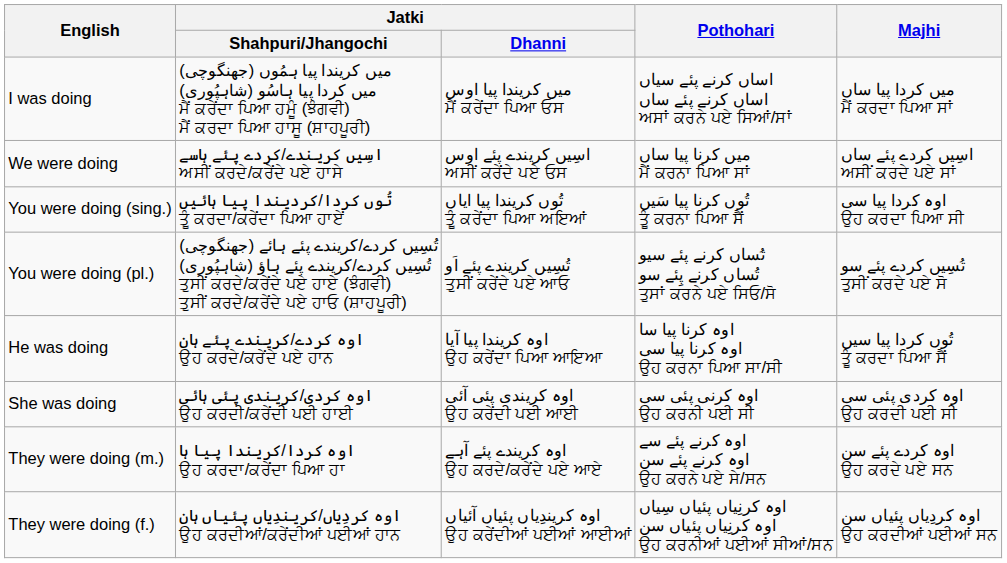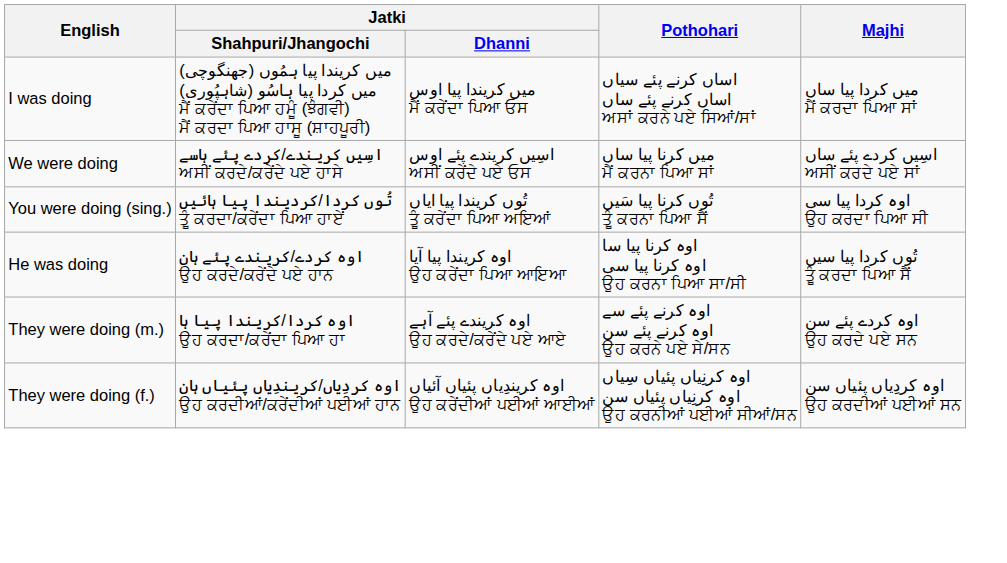- row: You were doing (pl.) | تُسِیں کردے/کریندے پئے ہائے (جھنگوچی) تُسِیں کردے/کریندے پئے ہاؤ (شاہپُوری) ਤੁਸੀਂ ਕਰਦੇ/ਕਰੇਂਦੇ ਪਏ ਹਾਏ (ਝੰਗਵੀ) ਤੁਸੀਂ ਕਰਦੇ/ਕਰੇਂਦੇ ਪਏ ਹਾਓ (ਸ਼ਾਹਪੂਰੀ) | تُسِیں کریندے پئے اَو ਤੁਸੀਂ ਕਰੇਂਦੇ ਪਏ ਆਓ | تُساں کرنے پئے سیو تُساں کرنے پِئے سو ਤੁਸਾਂ ਕਰਨੇ ਪਏ ਸਿਓ/ਸੋ | تُسِیں کردے پئے سو ਤੁਸੀਂ ਕਰਦੇ ਪਏ ਸੋ
- row: She was doing | اوہ کردی/کریندی پئی ہائی ਉਹ ਕਰਦੀ/ਕਰੇਂਦੀ ਪਈ ਹਾਈ | اوہ کریندی پئی آئی ਉਹ ਕਰੇਂਦੀ ਪਈ ਆਈ | اوہ کرنی پئی سی ਉਹ ਕਰਨੀ ਪਈ ਸੀ | اوہ کردی پئی سی ਉਹ ਕਰਦੀ ਪਈ ਸੀ
